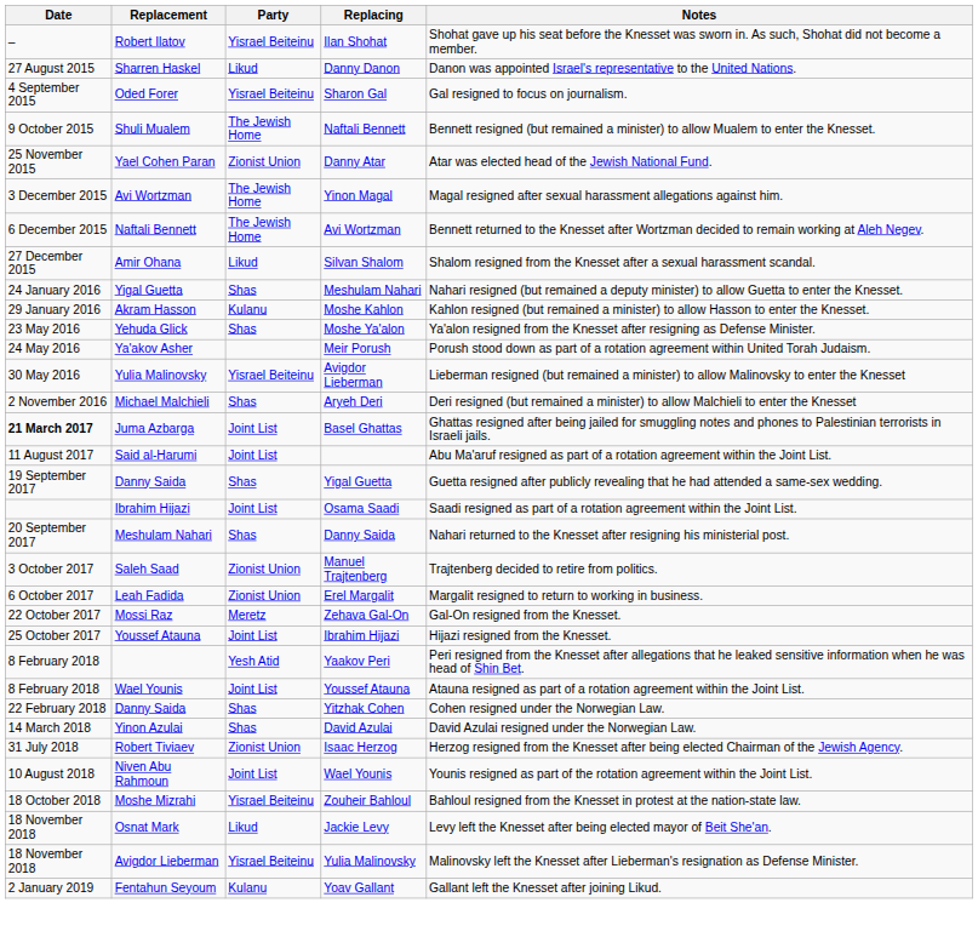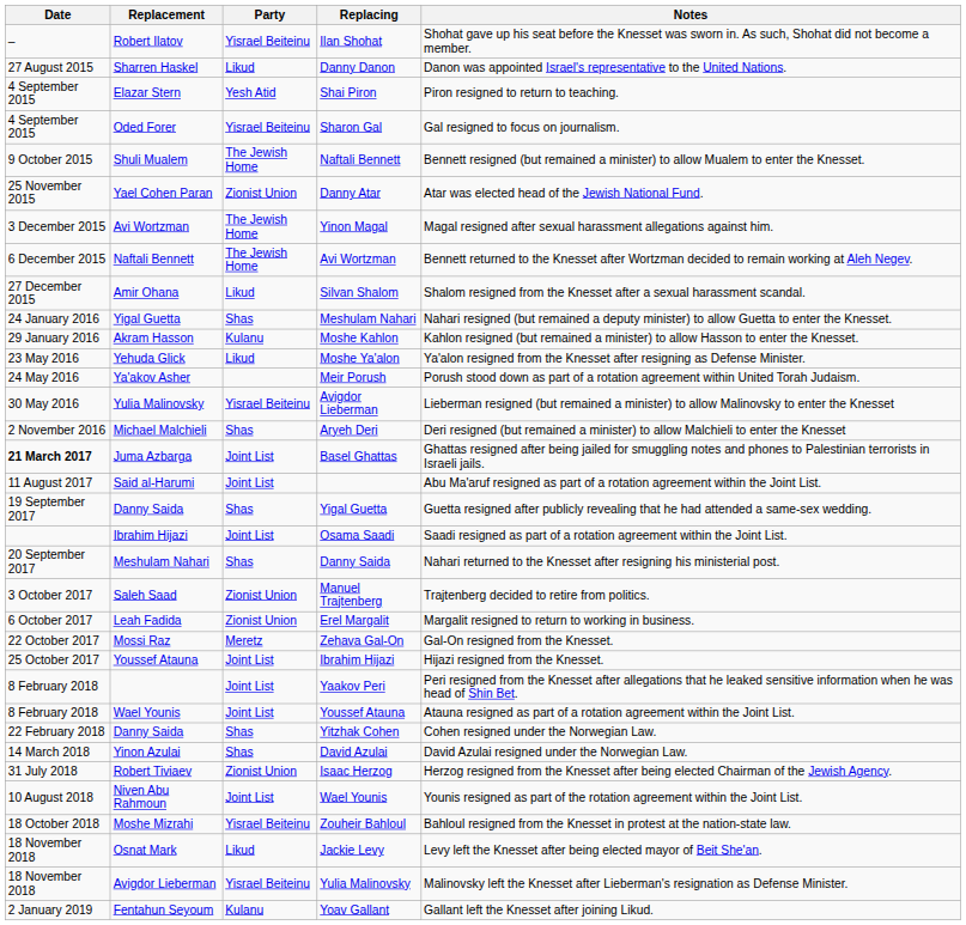+ row: 4 September 2015 | Elazar Stern | Yesh Atid | Shai Piron | Piron resigned to return to teaching.
Moshe Ya'alon | Party: Shas -> Likud
Yaakov Peri | Party: Yesh Atid -> Joint List
